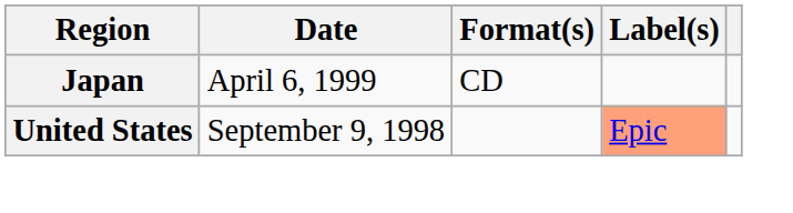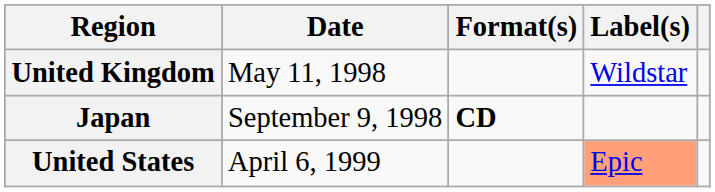+ row: United Kingdom | May 11, 1998 | Wildstar
Japan | Date: April 6, 1999 -> September 9, 1998
Japan | Format(s): normal -> bold
United States | Date: September 9, 1998 -> April 6, 1999
